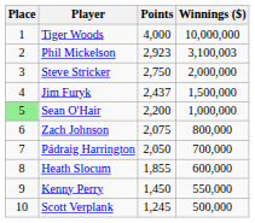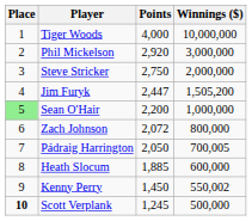Phil Mickelson | Points: 2,923 -> 2,920
Phil Mickelson | Winnings ($): 3,100,003 -> 3,000,000
Jim Furyk | Points: 2,437 -> 2,447
Jim Furyk | Winnings ($): 1,500,000 -> 1,505,200
Zach Johnson | Points: 2,075 -> 2,072
Pádraig Harrington | Winnings ($): 700,000 -> 700,005
Heath Slocum | Points: 1,855 -> 1,885
Kenny Perry | Winnings ($): 550,000 -> 550,002
Scott Verplank | Place: normal -> bold
